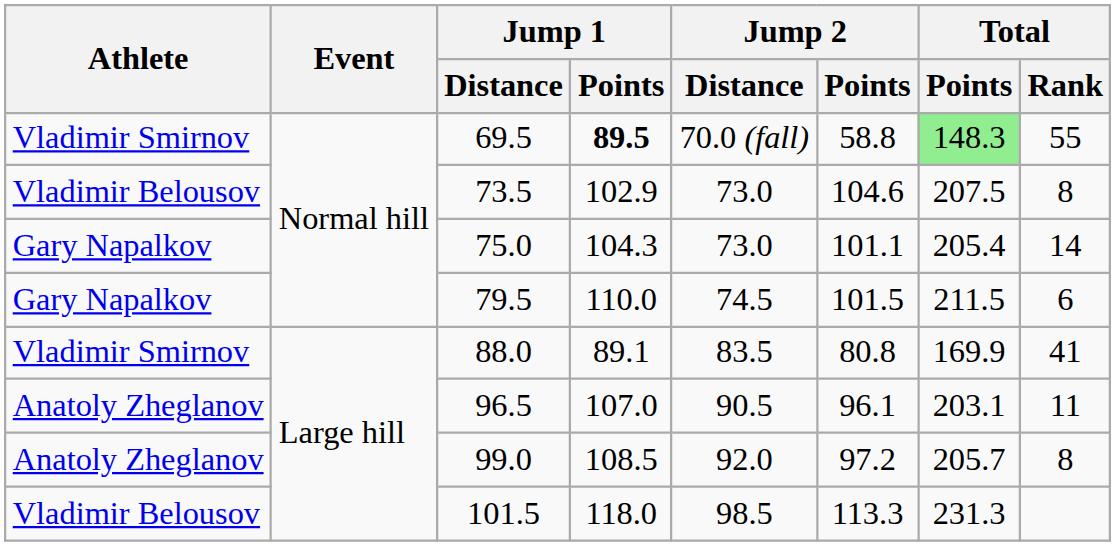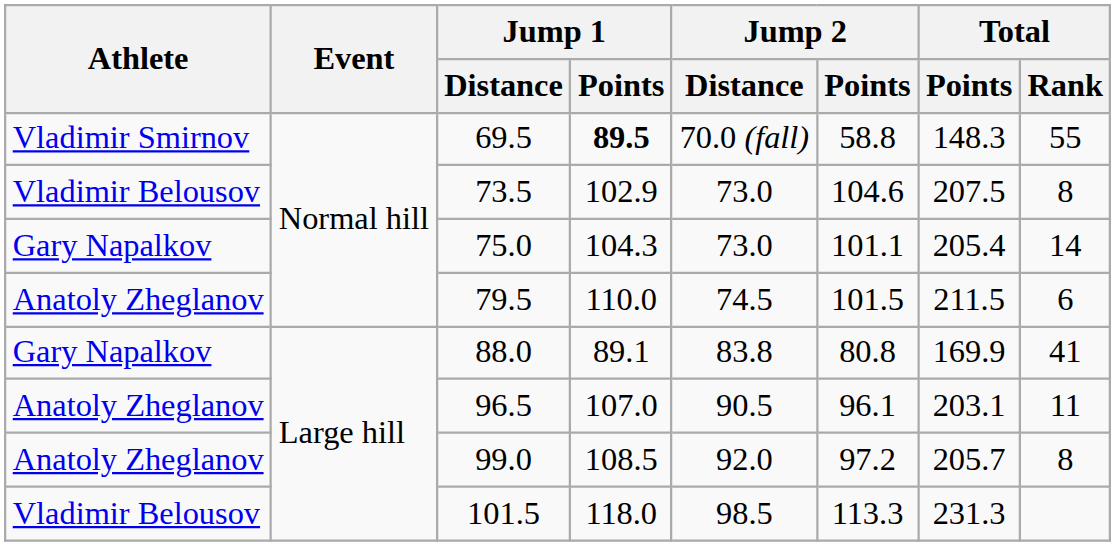69.5 | Total / Points: lightgreen background -> no background
79.5 | Athlete: Gary Napalkov -> Anatoly Zheglanov
88.0 | Athlete: Vladimir Smirnov -> Gary Napalkov
88.0 | Jump 2 / Distance: 83.5 -> 83.8
